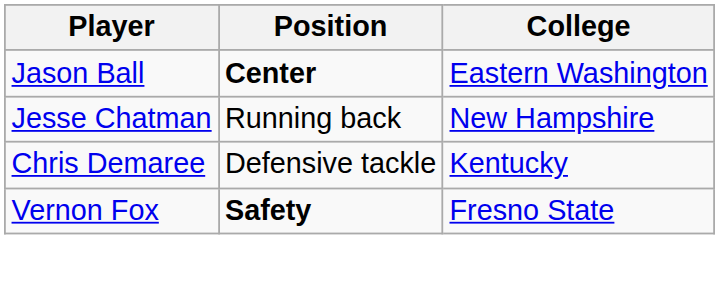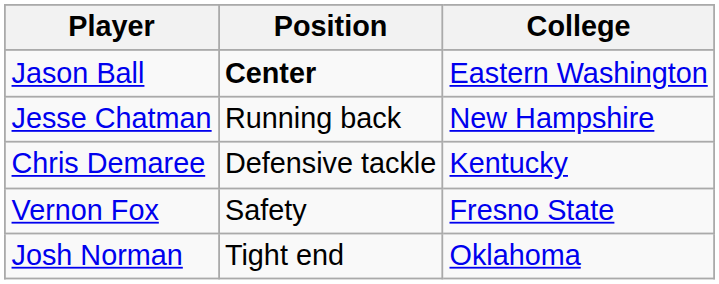Vernon Fox | Position: bold -> normal
+ row: Josh Norman | Tight end | Oklahoma
